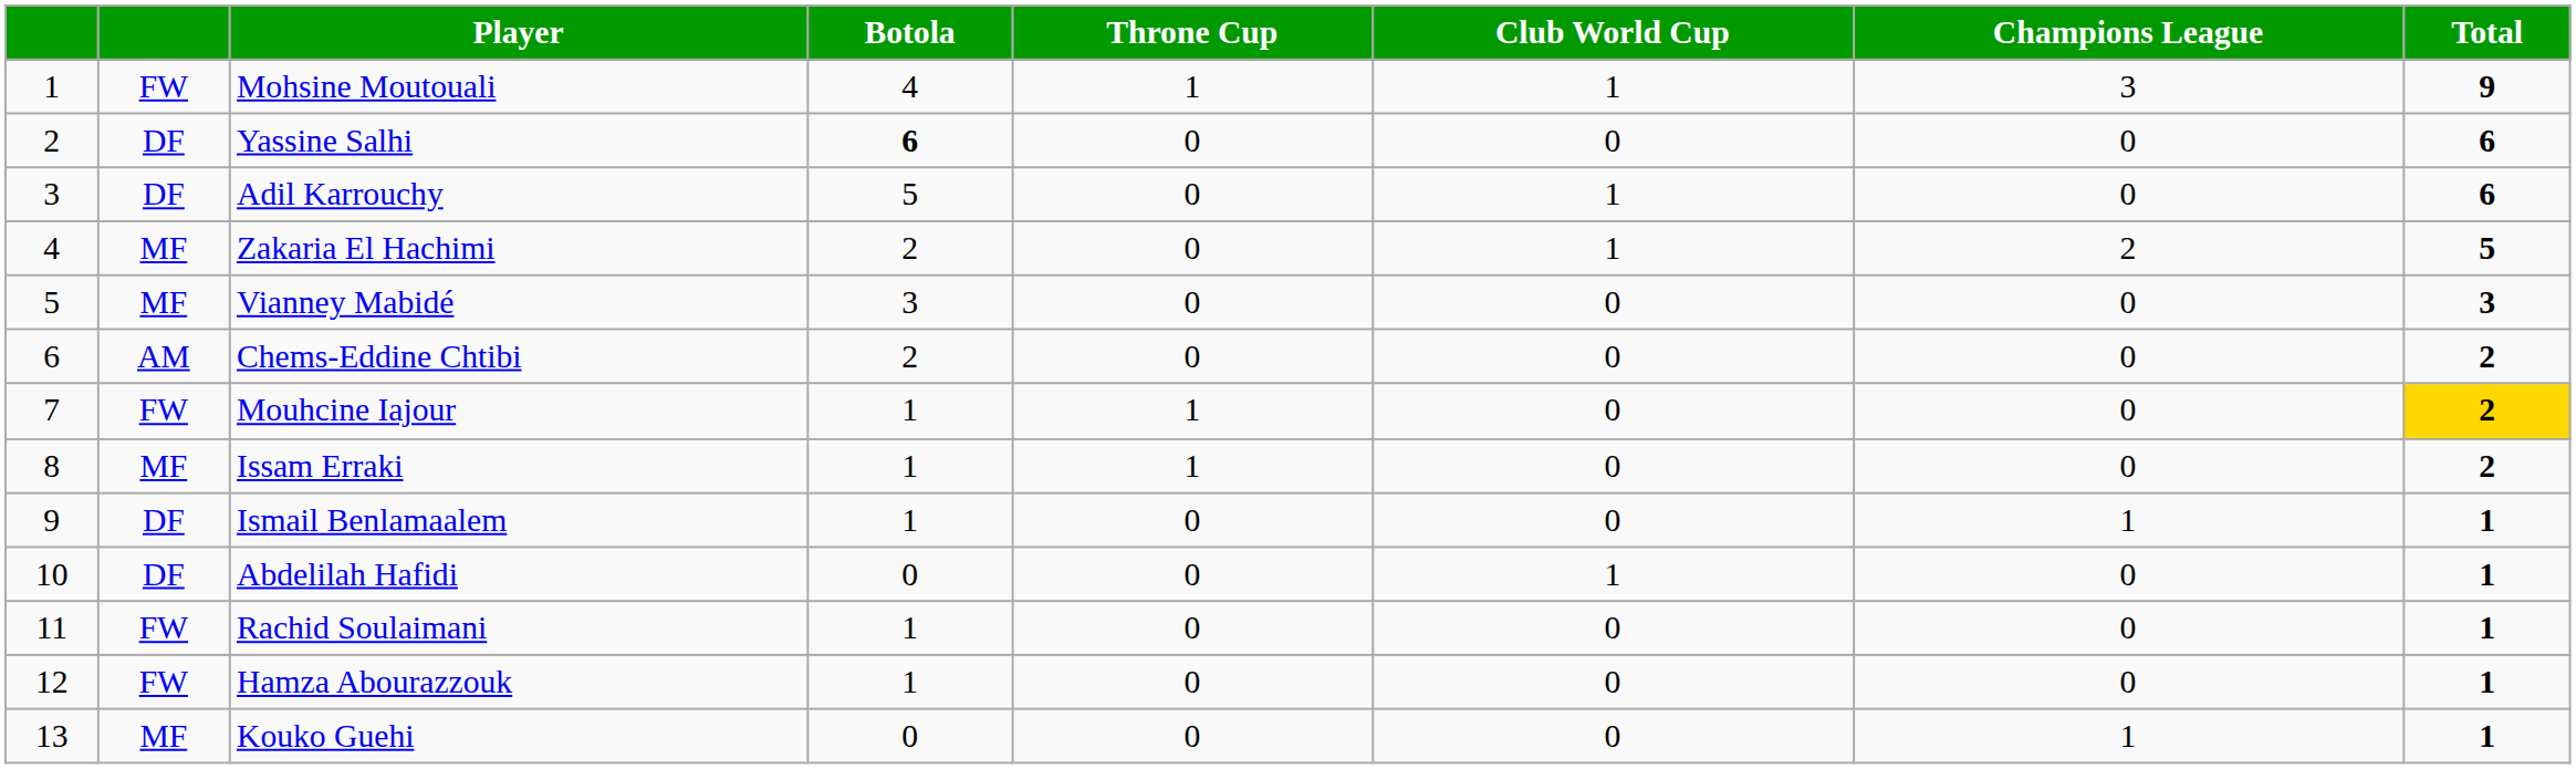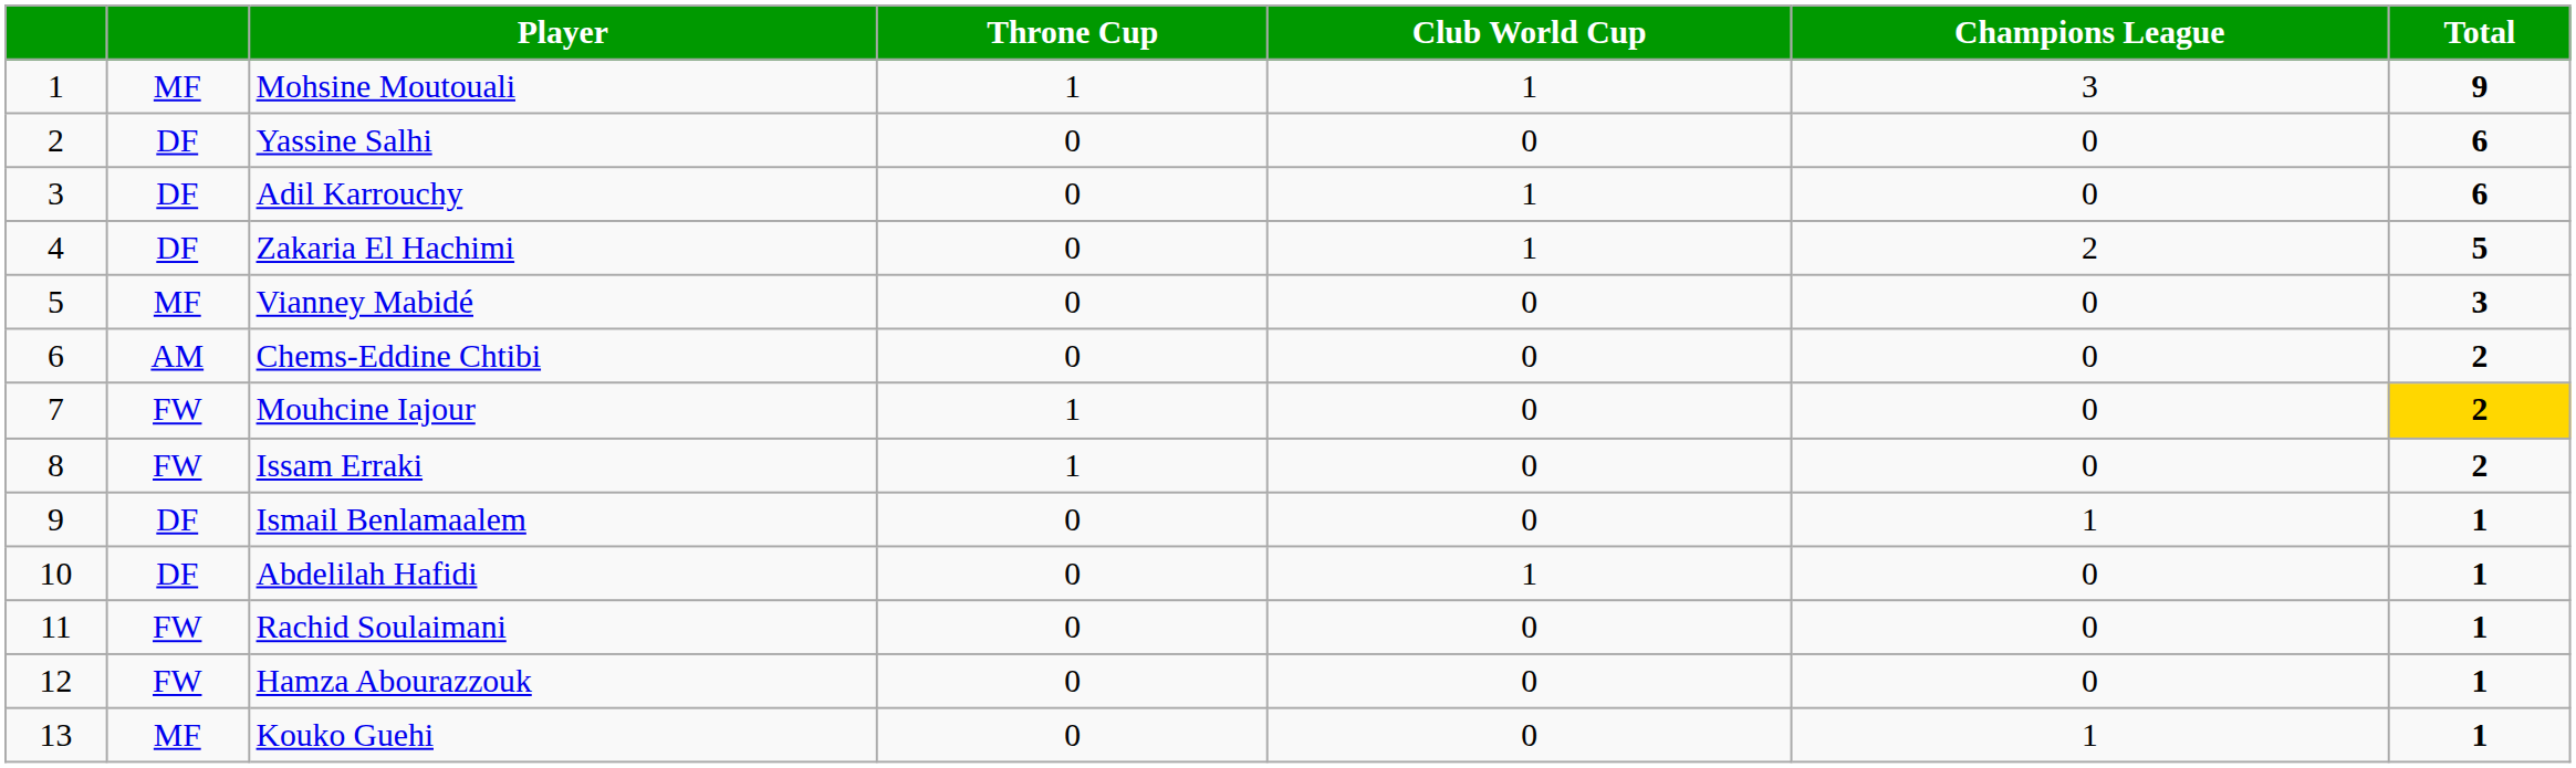- column: Botola | 4 | 6 | 5 | 2 | 3 | 2 | 1 | 1 | 1 | 0 | 1 | 1 | 0
Mohsine Moutouali | column 2: FW -> MF
Zakaria El Hachimi | column 2: MF -> DF
Issam Erraki | column 2: MF -> FW
